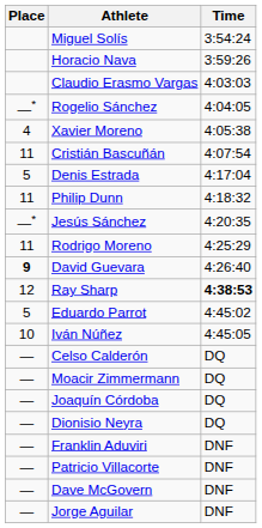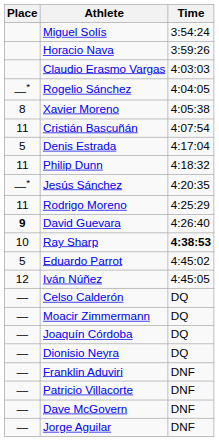Xavier Moreno | Place: 4 -> 8
Ray Sharp | Place: 12 -> 10
Iván Núñez | Place: 10 -> 12
